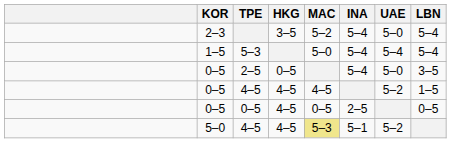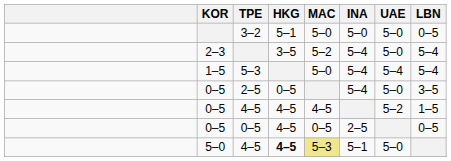+ row: 3–2 | 5–1 | 5–0 | 5–0 | 5–0 | 0–5
5–0 / 4–5 | HKG: normal -> bold
5–0 / 4–5 | UAE: 5–2 -> 5–0
